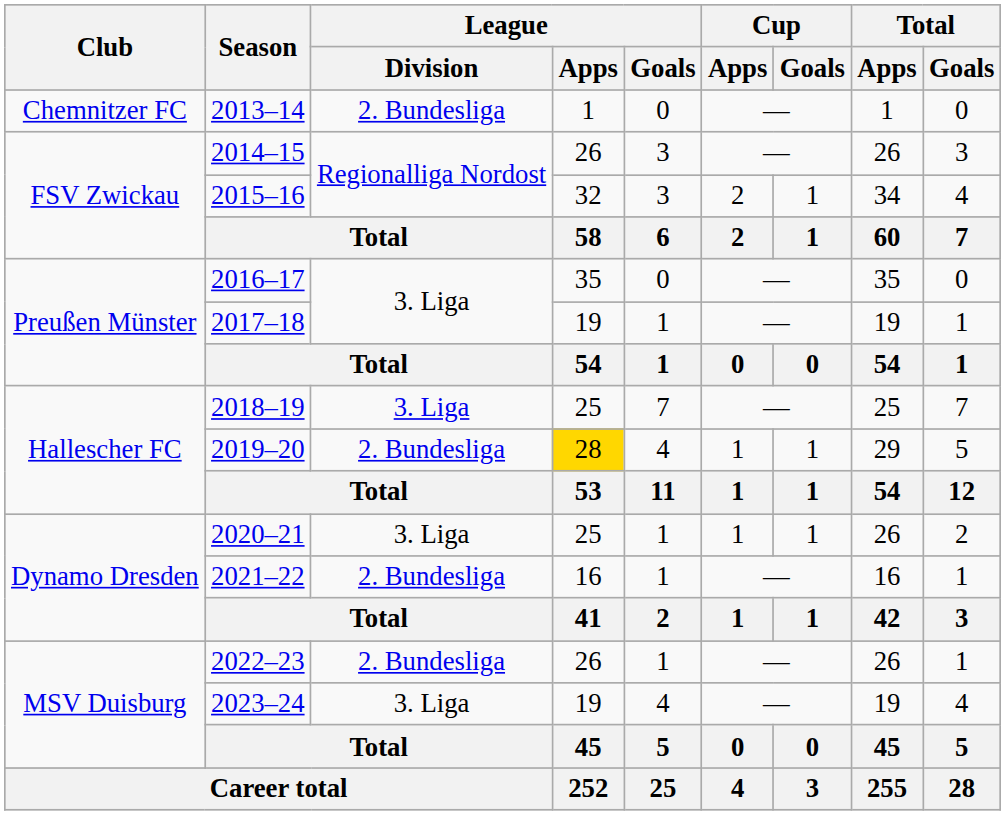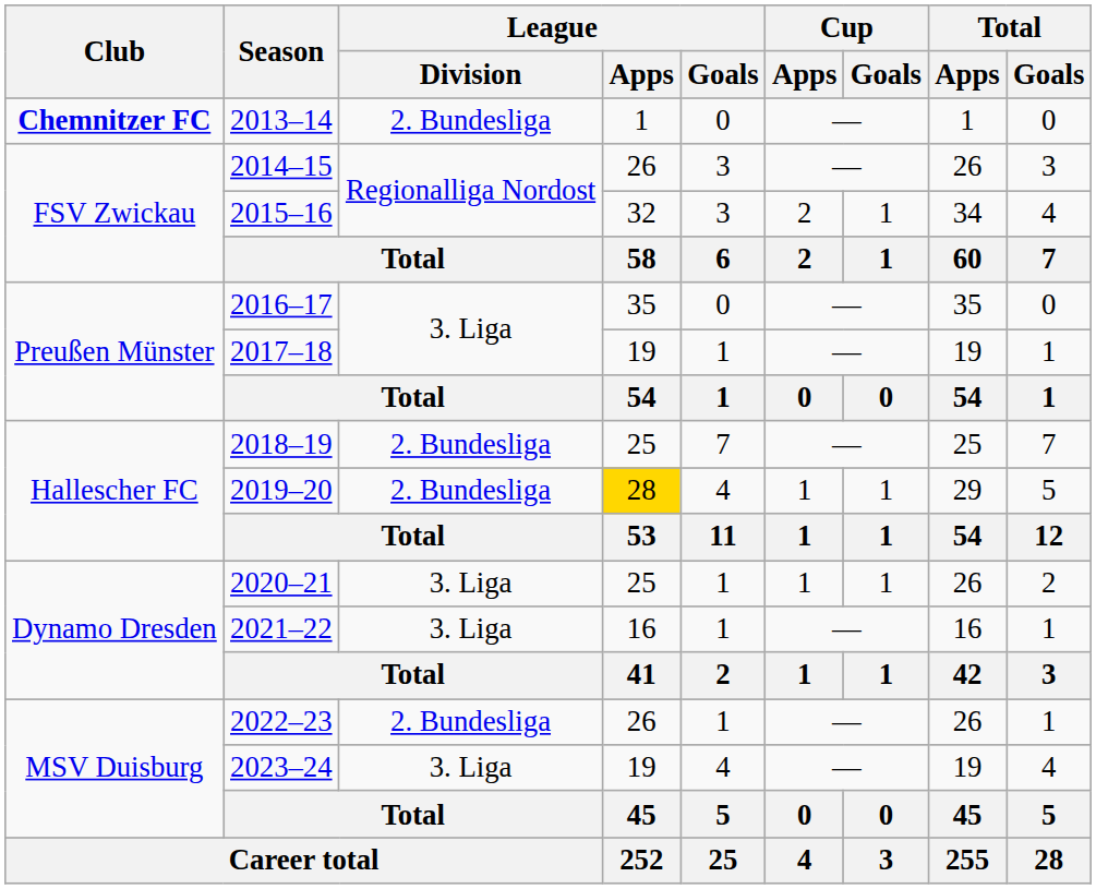2013–14 | Club: normal -> bold
2018–19 | League / Division: 3. Liga -> 2. Bundesliga
2021–22 | League / Division: 2. Bundesliga -> 3. Liga
